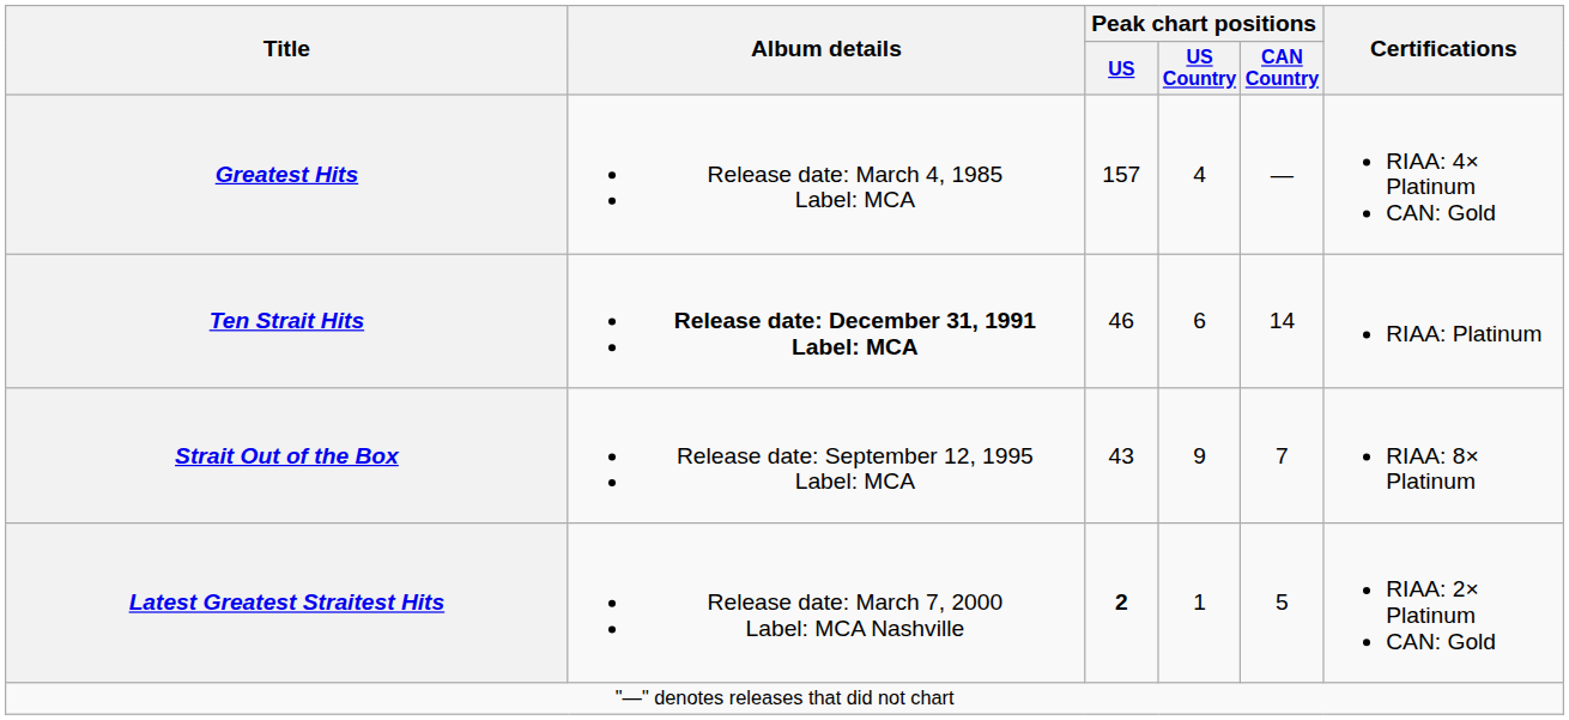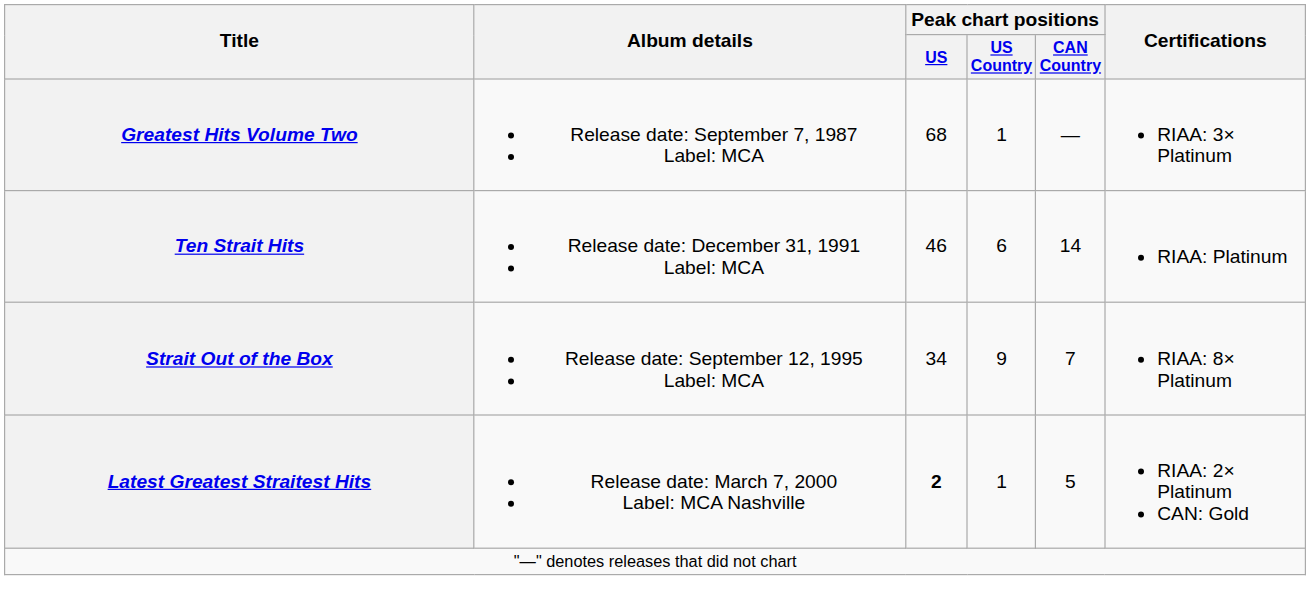- row: Greatest Hits | Release date: March 4, 1985 Label: MCA | 157 | 4 | — | RIAA: 4× Platinum CAN: Gold
+ row: Greatest Hits Volume Two | Release date: September 7, 1987 Label: MCA | 68 | 1 | — | RIAA: 3× Platinum
Ten Strait Hits | Album details: bold -> normal
Strait Out of the Box | Peak chart positions / US: 43 -> 34
